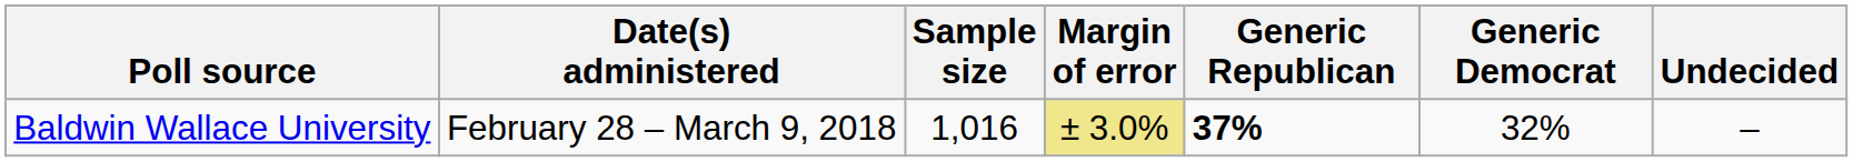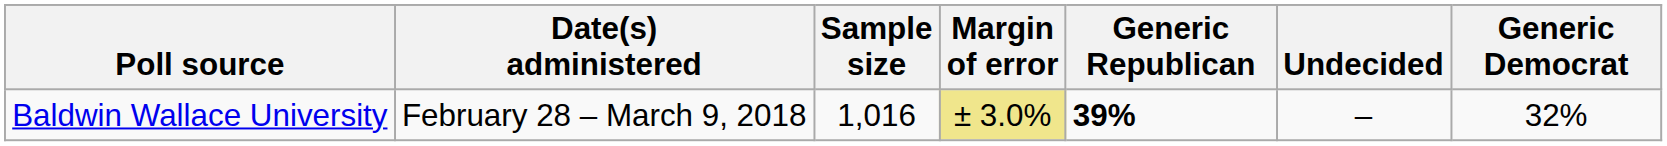columns swapped: Generic Democrat <-> Undecided
Baldwin Wallace University | Generic Republican: 37% -> 39%
